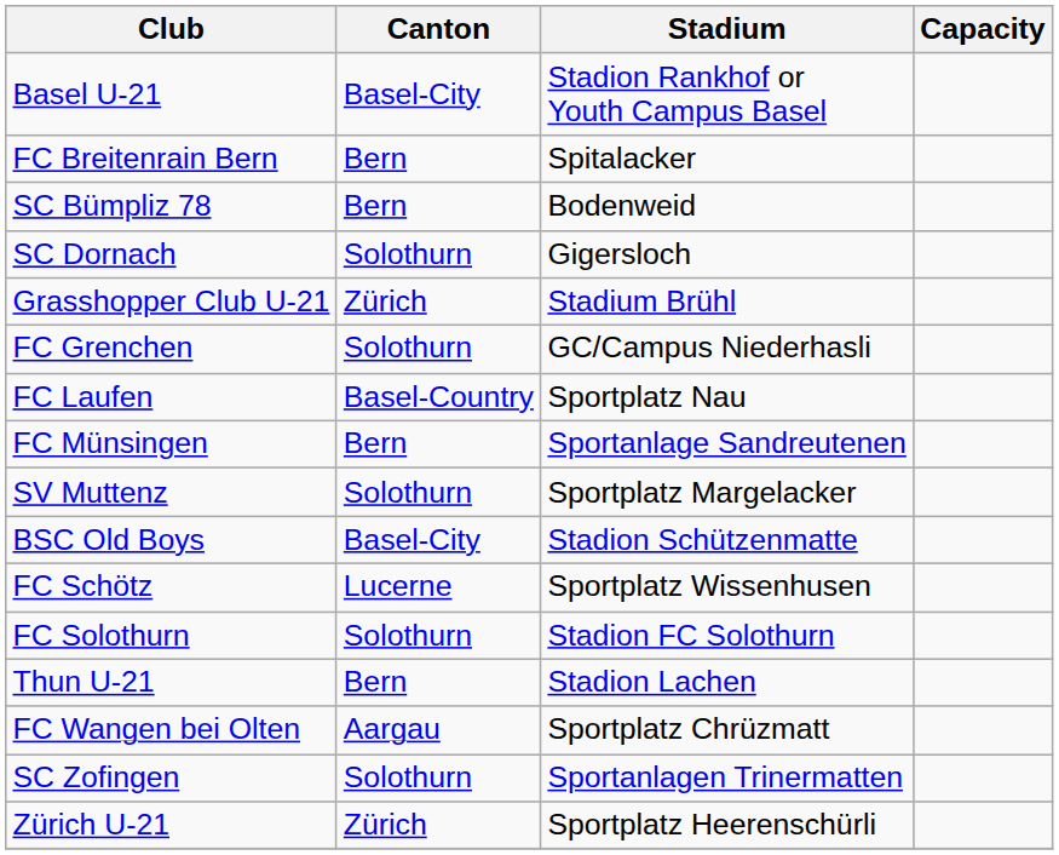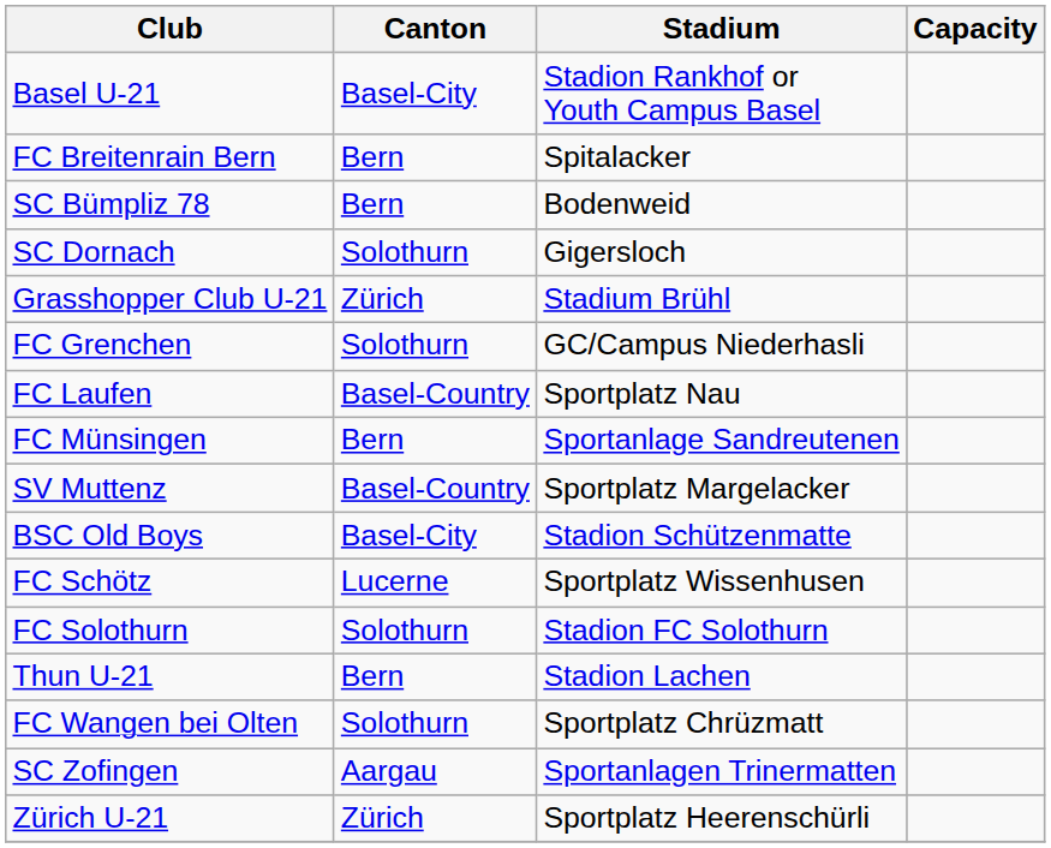SV Muttenz | Canton: Solothurn -> Basel-Country
FC Wangen bei Olten | Canton: Aargau -> Solothurn
SC Zofingen | Canton: Solothurn -> Aargau
